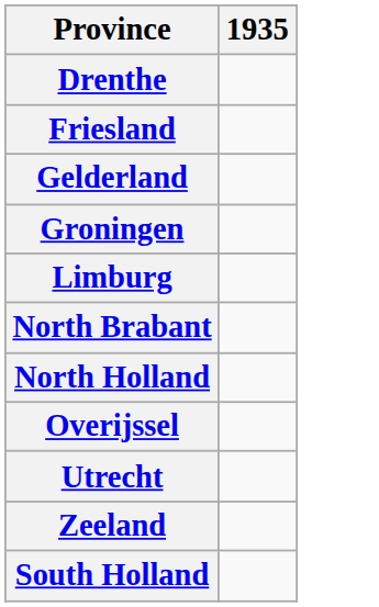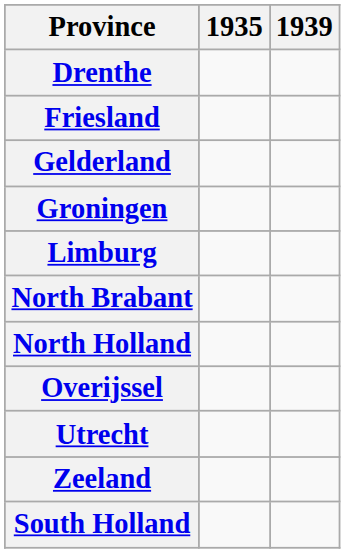+ column: 1939
